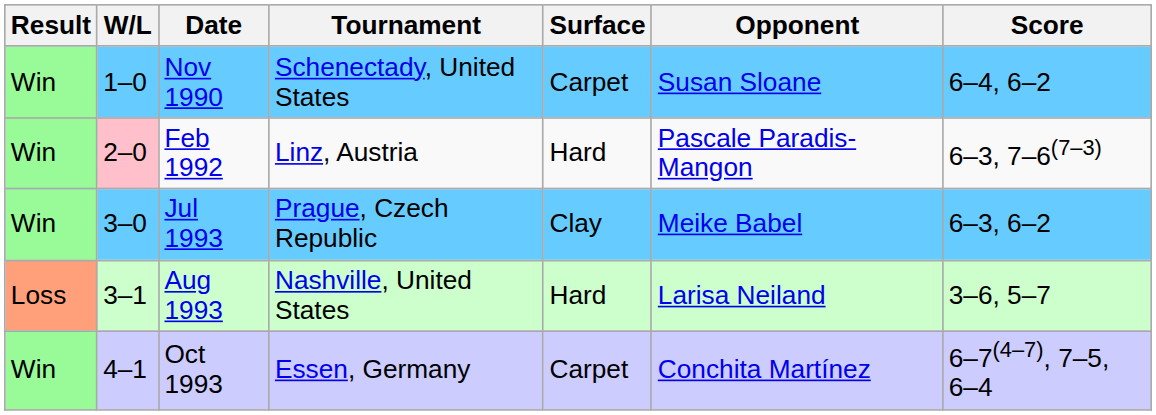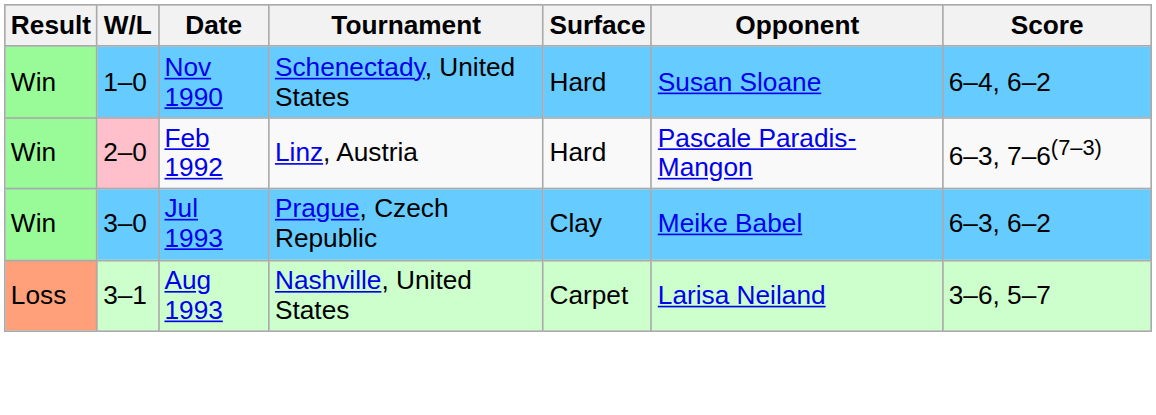Nov 1990 | Surface: Carpet -> Hard
Aug 1993 | Surface: Hard -> Carpet
- row: Win | 4–1 | Oct 1993 | Essen, Germany | Carpet | Conchita Martínez | 6–7(4–7), 7–5, 6–4
